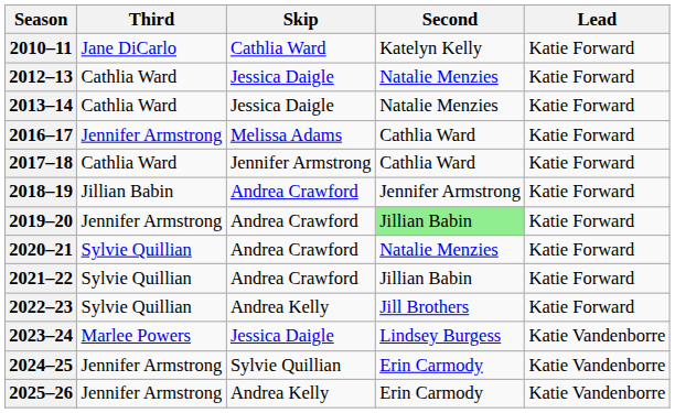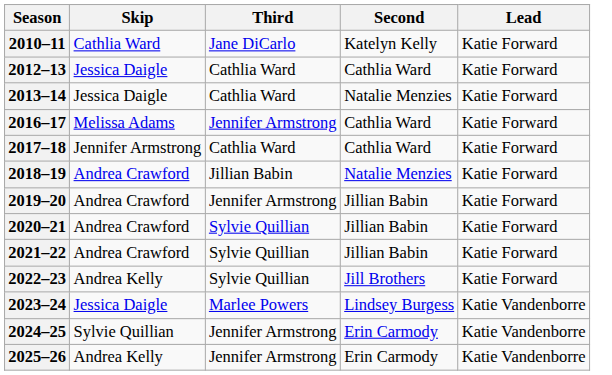columns swapped: Skip <-> Third
2012–13 | Second: Natalie Menzies -> Cathlia Ward
2018–19 | Second: Jennifer Armstrong -> Natalie Menzies
2019–20 | Second: lightgreen background -> no background
2020–21 | Second: Natalie Menzies -> Jillian Babin
